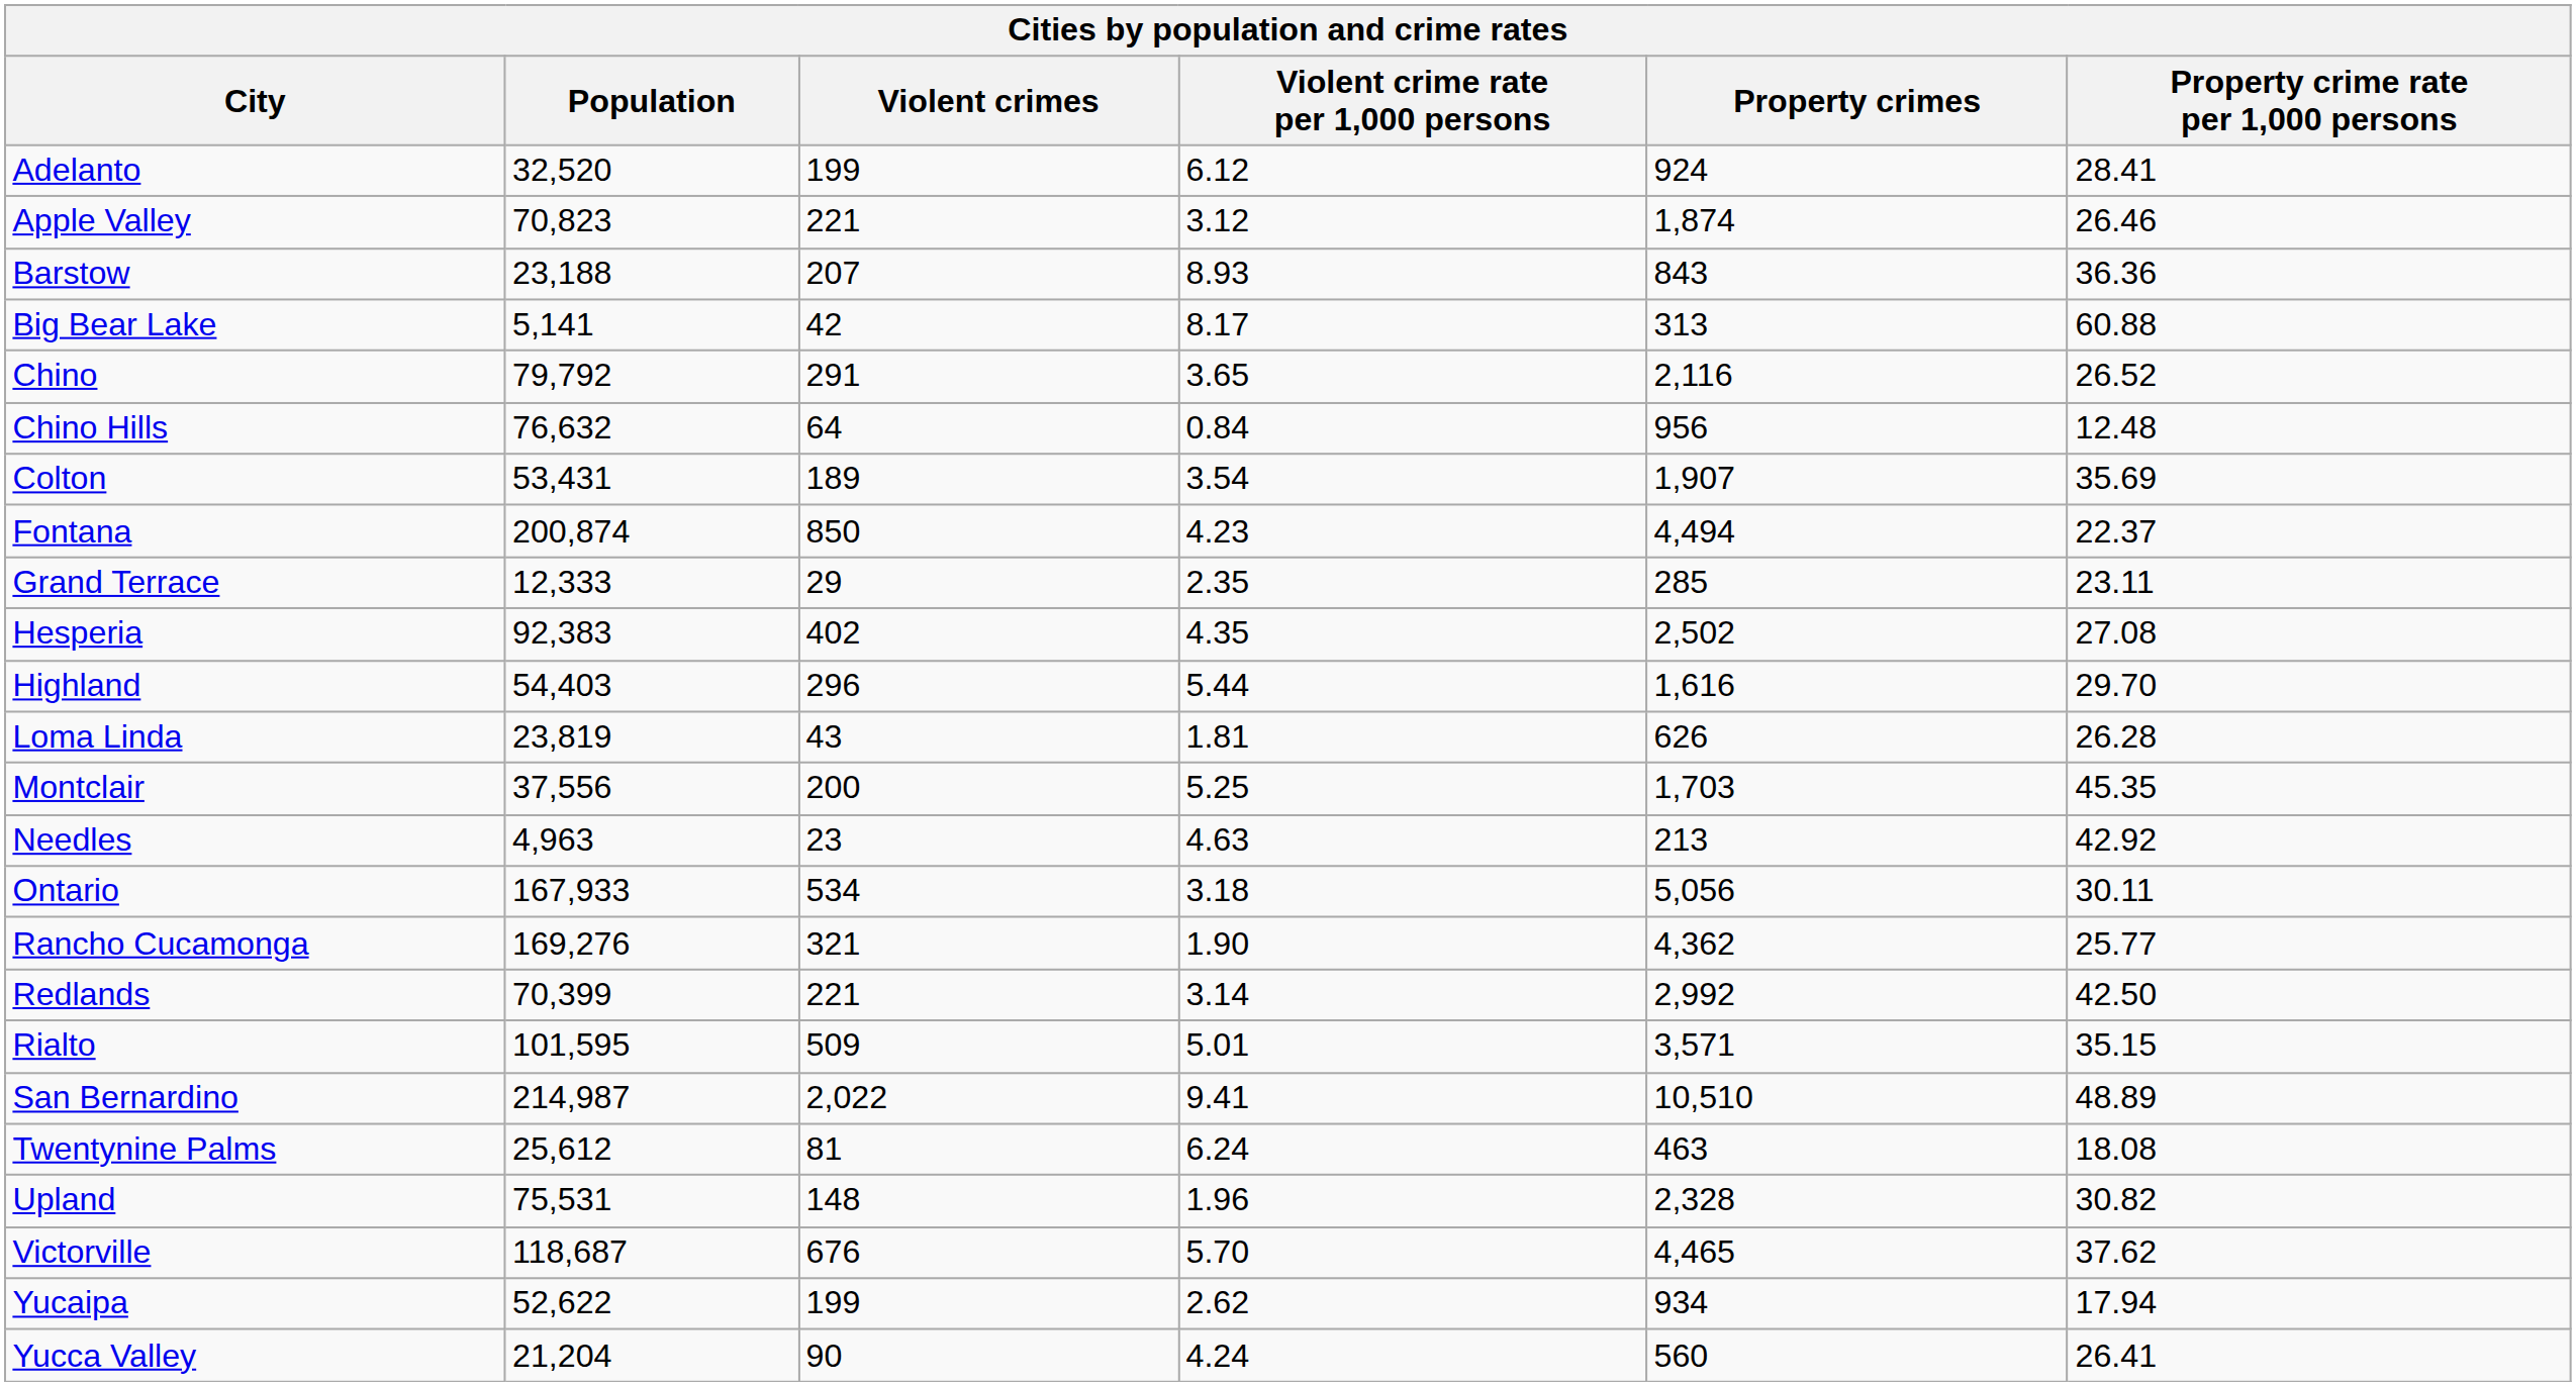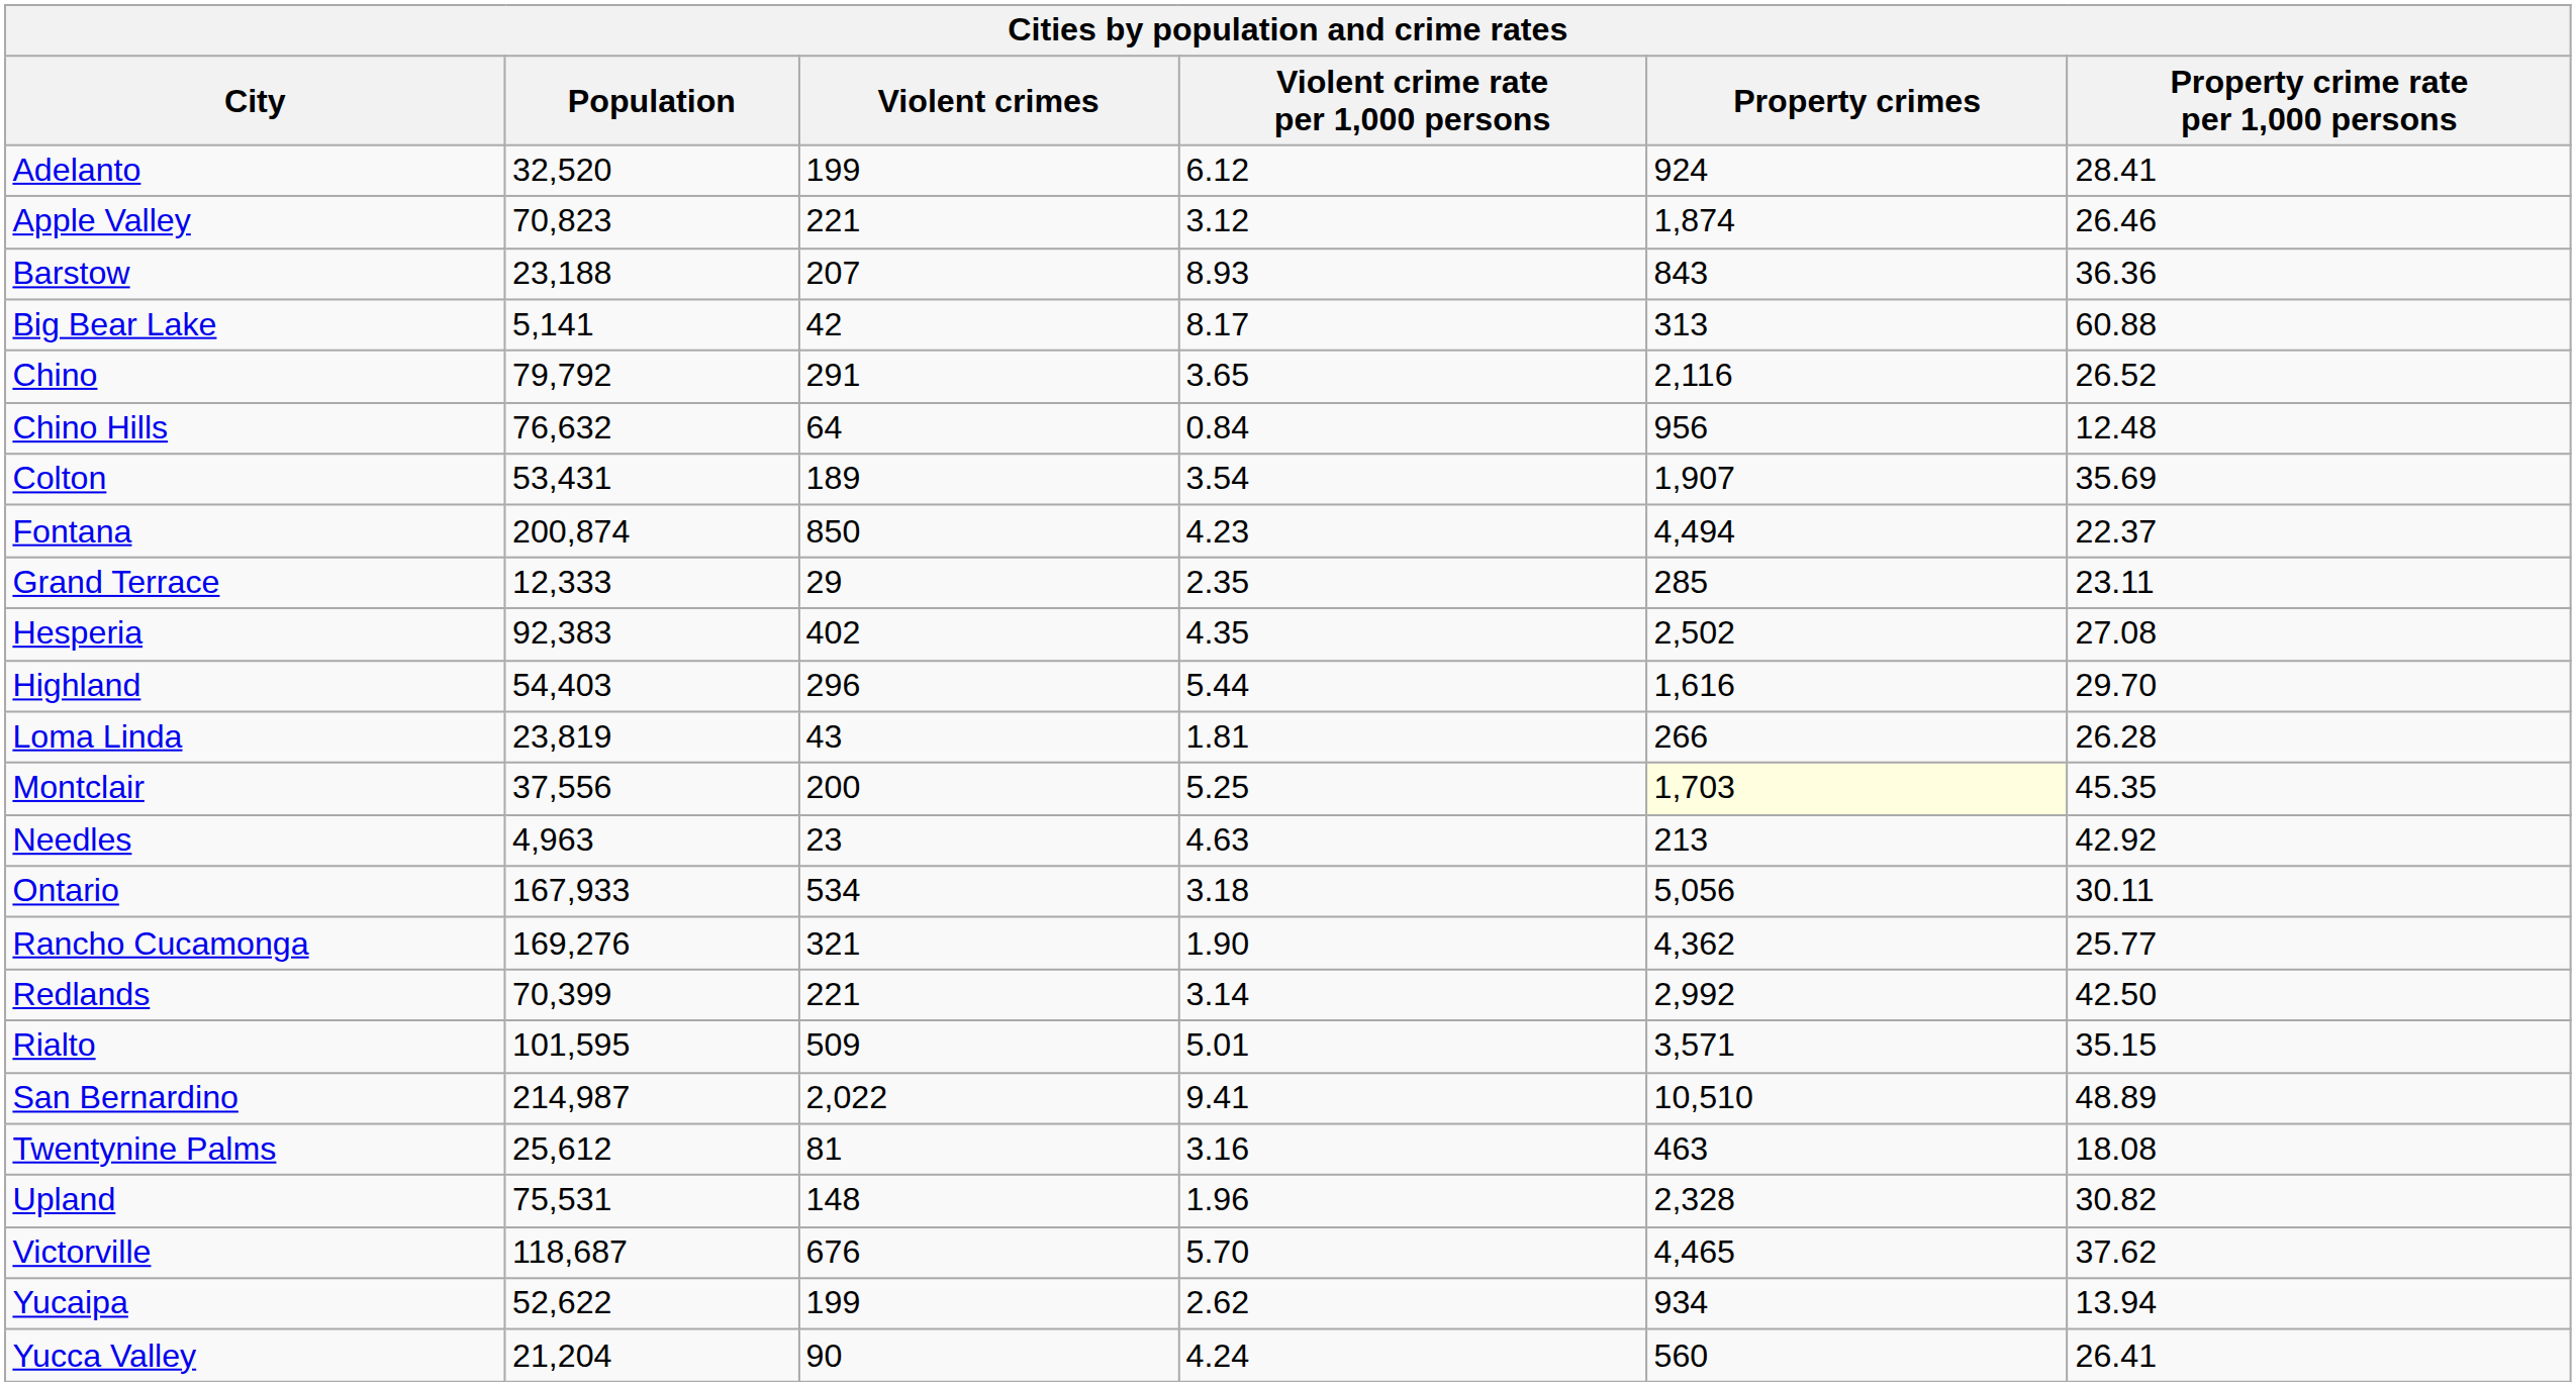Loma Linda | Property crimes: 626 -> 266
Montclair | Property crimes: no background -> lightyellow background
Twentynine Palms | Violent crime rate per 1,000 persons: 6.24 -> 3.16
Yucaipa | Property crime rate per 1,000 persons: 17.94 -> 13.94
